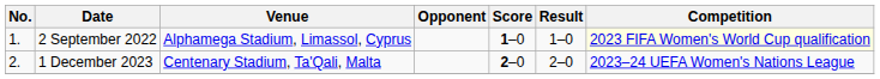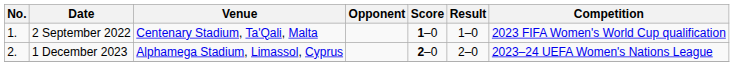2 September 2022 | Venue: Alphamega Stadium, Limassol, Cyprus -> Centenary Stadium, Ta'Qali, Malta
2 September 2022 | Competition: lightyellow background -> no background
1 December 2023 | Venue: Centenary Stadium, Ta'Qali, Malta -> Alphamega Stadium, Limassol, Cyprus
